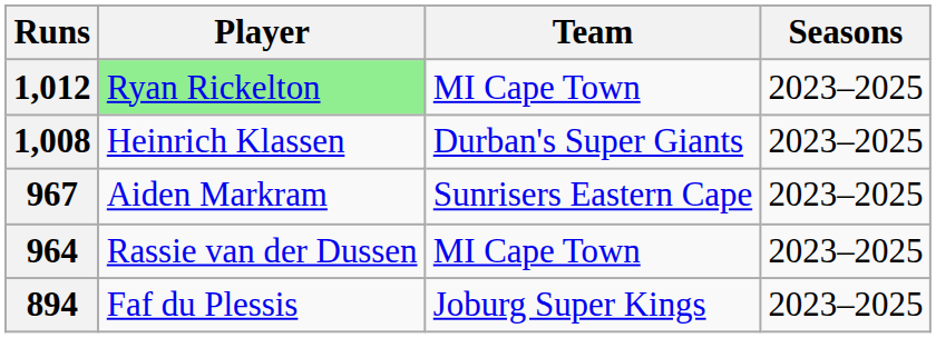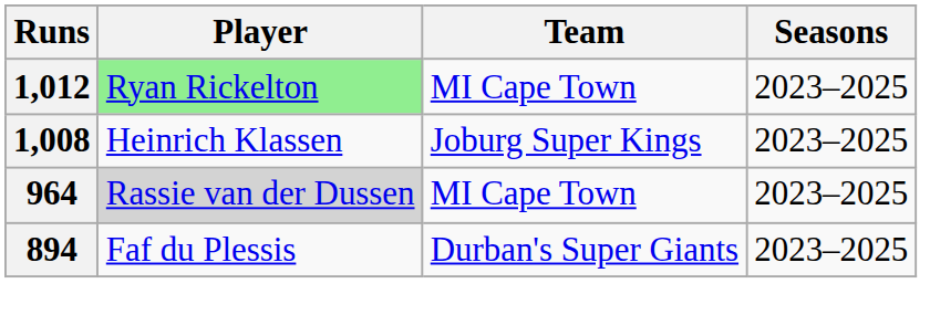1,008 | Team: Durban's Super Giants -> Joburg Super Kings
- row: 967 | Aiden Markram | Sunrisers Eastern Cape | 2023–2025
964 | Player: no background -> lightgrey background
894 | Team: Joburg Super Kings -> Durban's Super Giants
